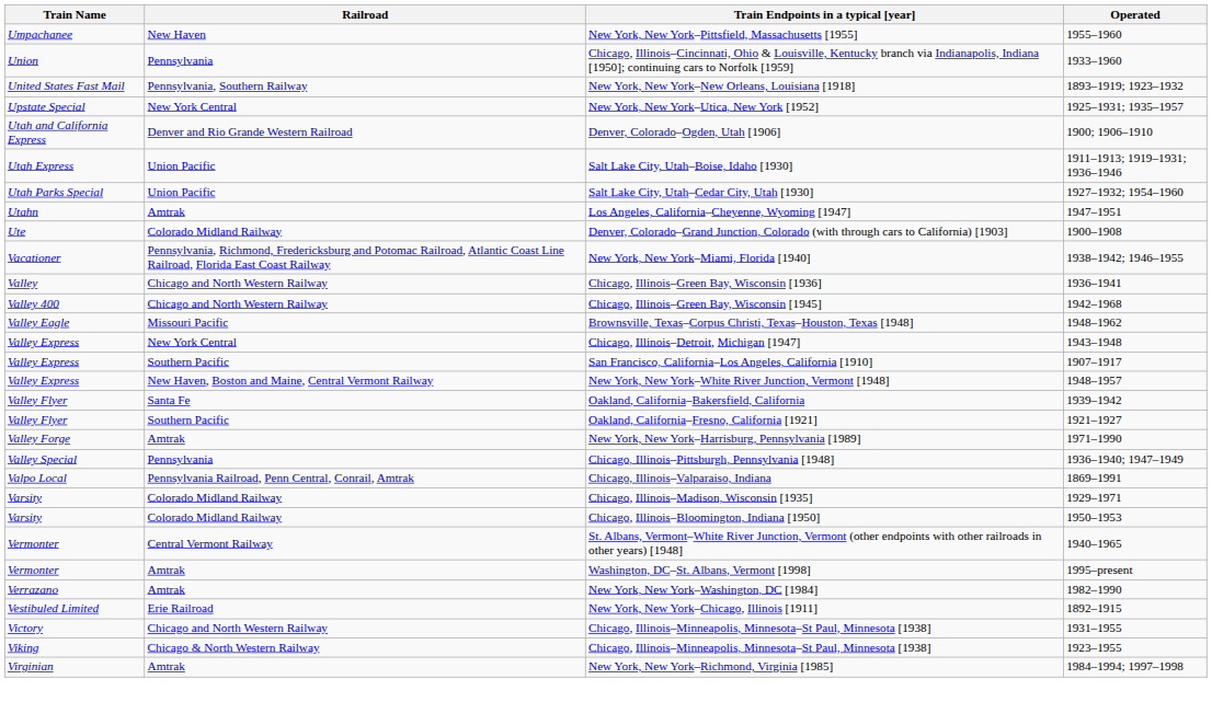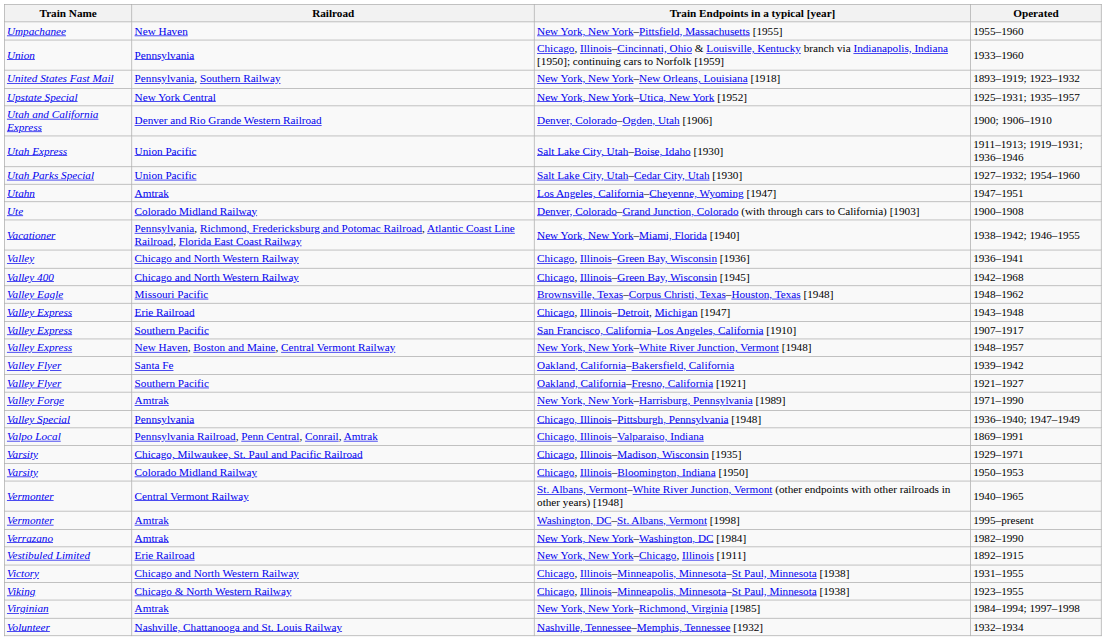Chicago, Illinois–Detroit, Michigan [1947] | Railroad: New York Central -> Erie Railroad
Chicago, Illinois–Madison, Wisconsin [1935] | Railroad: Colorado Midland Railway -> Chicago, Milwaukee, St. Paul and Pacific Railroad
+ row: Volunteer | Nashville, Chattanooga and St. Louis Railway | Nashville, Tennessee–Memphis, Tennessee [1932] | 1932–1934
